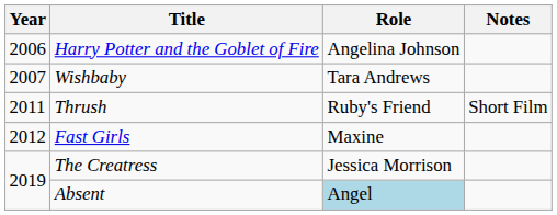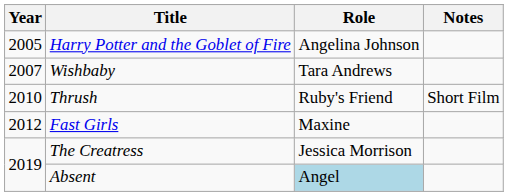Harry Potter and the Goblet of Fire | Year: 2006 -> 2005
Thrush | Year: 2011 -> 2010
